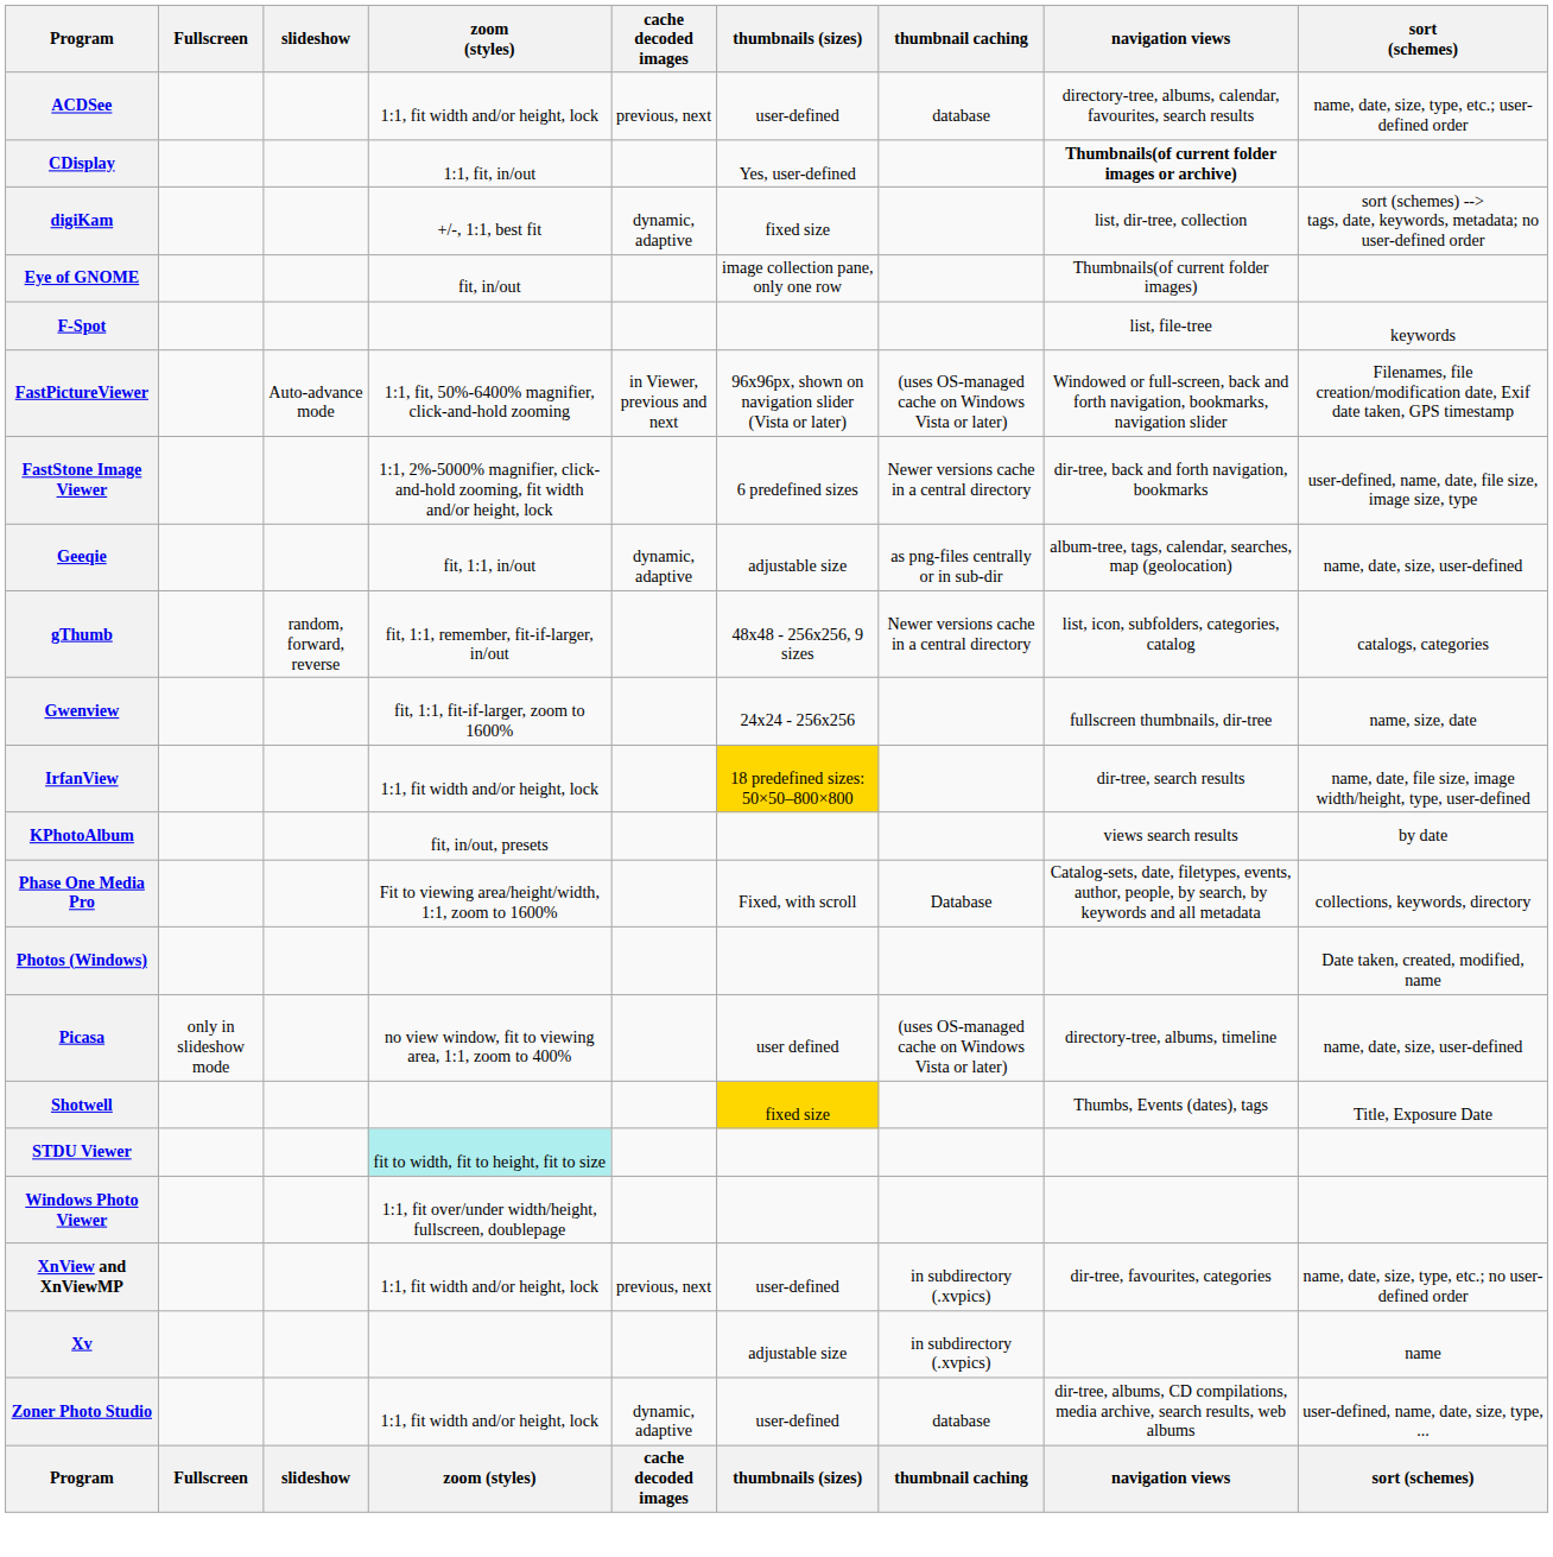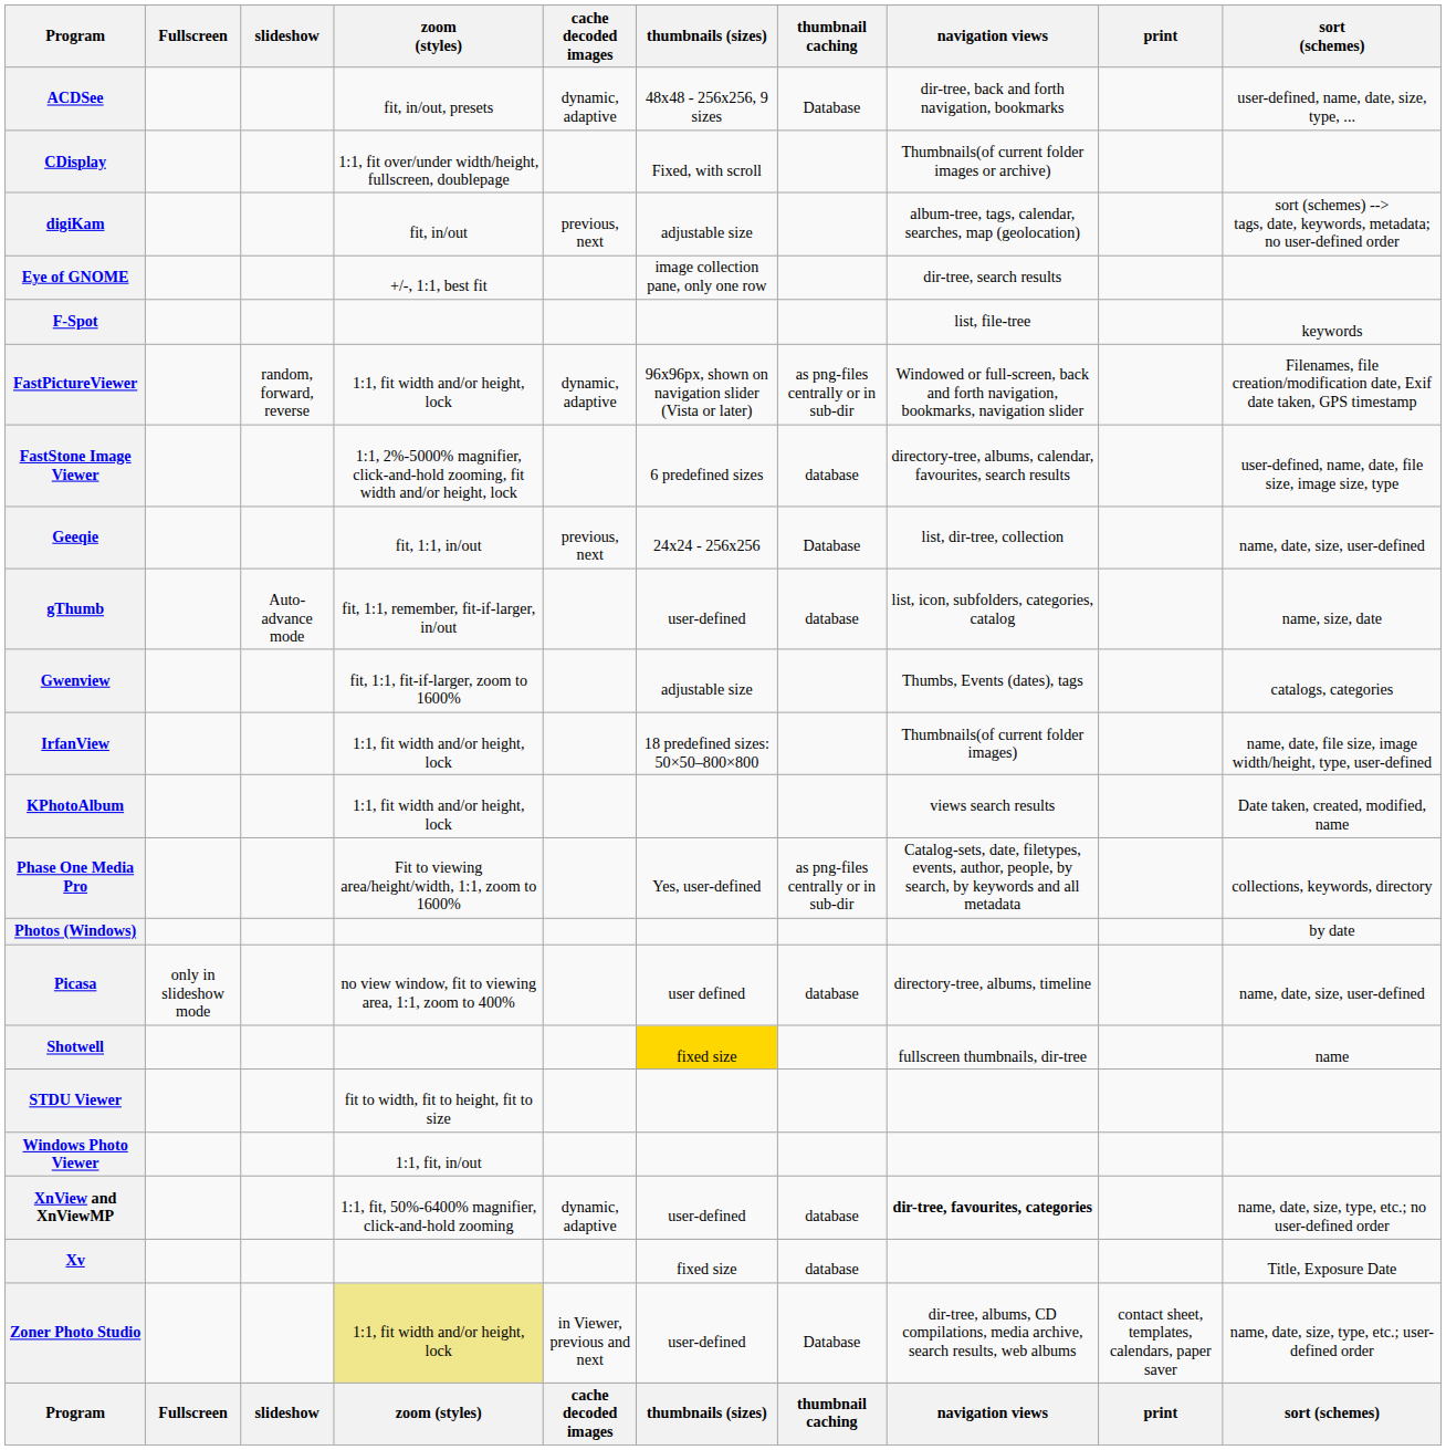+ column: print | contact sheet, templates, calendars, paper saver | print
ACDSee | zoom (styles): 1:1, fit width and/or height, lock -> fit, in/out, presets
ACDSee | cache decoded images: previous, next -> dynamic, adaptive
ACDSee | thumbnails (sizes): user-defined -> 48x48 - 256x256, 9 sizes
ACDSee | thumbnail caching: database -> Database
ACDSee | navigation views: directory-tree, albums, calendar, favourites, search results -> dir-tree, back and forth navigation, bookmarks
ACDSee | sort (schemes): name, date, size, type, etc.; user-defined order -> user-defined, name, date, size, type, ...
CDisplay | zoom (styles): 1:1, fit, in/out -> 1:1, fit over/under width/height, fullscreen, doublepage
CDisplay | thumbnails (sizes): Yes, user-defined -> Fixed, with scroll
CDisplay | navigation views: bold -> normal
digiKam | zoom (styles): +/-, 1:1, best fit -> fit, in/out
digiKam | cache decoded images: dynamic, adaptive -> previous, next
digiKam | thumbnails (sizes): fixed size -> adjustable size
digiKam | navigation views: list, dir-tree, collection -> album-tree, tags, calendar, searches, map (geolocation)
Eye of GNOME | zoom (styles): fit, in/out -> +/-, 1:1, best fit
Eye of GNOME | navigation views: Thumbnails(of current folder images) -> dir-tree, search results
FastPictureViewer | slideshow: Auto-advance mode -> random, forward, reverse
FastPictureViewer | zoom (styles): 1:1, fit, 50%-6400% magnifier, click-and-hold zooming -> 1:1, fit width and/or height, lock
FastPictureViewer | cache decoded images: in Viewer, previous and next -> dynamic, adaptive
FastPictureViewer | thumbnail caching: (uses OS-managed cache on Windows Vista or later) -> as png-files centrally or in sub-dir
FastStone Image Viewer | thumbnail caching: Newer versions cache in a central directory -> database
FastStone Image Viewer | navigation views: dir-tree, back and forth navigation, bookmarks -> directory-tree, albums, calendar, favourites, search results
Geeqie | cache decoded images: dynamic, adaptive -> previous, next
Geeqie | thumbnails (sizes): adjustable size -> 24x24 - 256x256
Geeqie | thumbnail caching: as png-files centrally or in sub-dir -> Database
Geeqie | navigation views: album-tree, tags, calendar, searches, map (geolocation) -> list, dir-tree, collection
gThumb | slideshow: random, forward, reverse -> Auto-advance mode
gThumb | thumbnails (sizes): 48x48 - 256x256, 9 sizes -> user-defined
gThumb | thumbnail caching: Newer versions cache in a central directory -> database
gThumb | sort (schemes): catalogs, categories -> name, size, date
Gwenview | thumbnails (sizes): 24x24 - 256x256 -> adjustable size
Gwenview | navigation views: fullscreen thumbnails, dir-tree -> Thumbs, Events (dates), tags
Gwenview | sort (schemes): name, size, date -> catalogs, categories
IrfanView | thumbnails (sizes): gold background -> no background
IrfanView | navigation views: dir-tree, search results -> Thumbnails(of current folder images)
KPhotoAlbum | zoom (styles): fit, in/out, presets -> 1:1, fit width and/or height, lock
KPhotoAlbum | sort (schemes): by date -> Date taken, created, modified, name
Phase One Media Pro | thumbnails (sizes): Fixed, with scroll -> Yes, user-defined
Phase One Media Pro | thumbnail caching: Database -> as png-files centrally or in sub-dir
Photos (Windows) | sort (schemes): Date taken, created, modified, name -> by date
Picasa | thumbnail caching: (uses OS-managed cache on Windows Vista or later) -> database
Shotwell | navigation views: Thumbs, Events (dates), tags -> fullscreen thumbnails, dir-tree
Shotwell | sort (schemes): Title, Exposure Date -> name
STDU Viewer | zoom (styles): paleturquoise background -> no background
Windows Photo Viewer | zoom (styles): 1:1, fit over/under width/height, fullscreen, doublepage -> 1:1, fit, in/out
XnView and XnViewMP | zoom (styles): 1:1, fit width and/or height, lock -> 1:1, fit, 50%-6400% magnifier, click-and-hold zooming
XnView and XnViewMP | cache decoded images: previous, next -> dynamic, adaptive
XnView and XnViewMP | thumbnail caching: in subdirectory (.xvpics) -> database
XnView and XnViewMP | navigation views: normal -> bold
Xv | thumbnails (sizes): adjustable size -> fixed size
Xv | thumbnail caching: in subdirectory (.xvpics) -> database
Xv | sort (schemes): name -> Title, Exposure Date
Zoner Photo Studio | zoom (styles): no background -> khaki background
Zoner Photo Studio | cache decoded images: dynamic, adaptive -> in Viewer, previous and next
Zoner Photo Studio | thumbnail caching: database -> Database
Zoner Photo Studio | sort (schemes): user-defined, name, date, size, type, ... -> name, date, size, type, etc.; user-defined order
